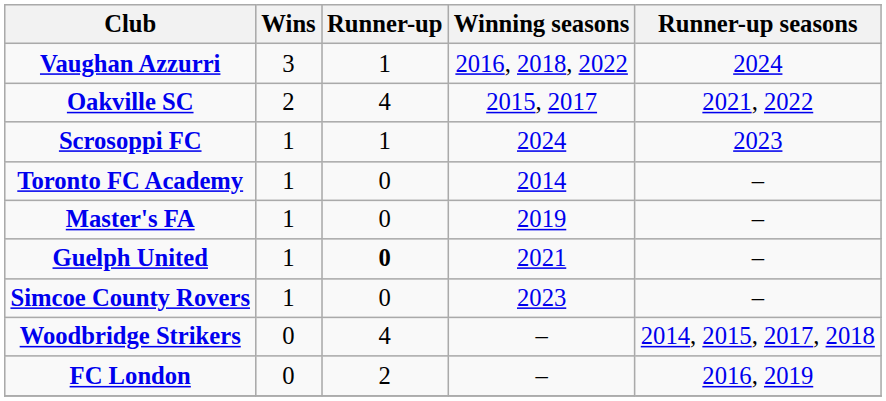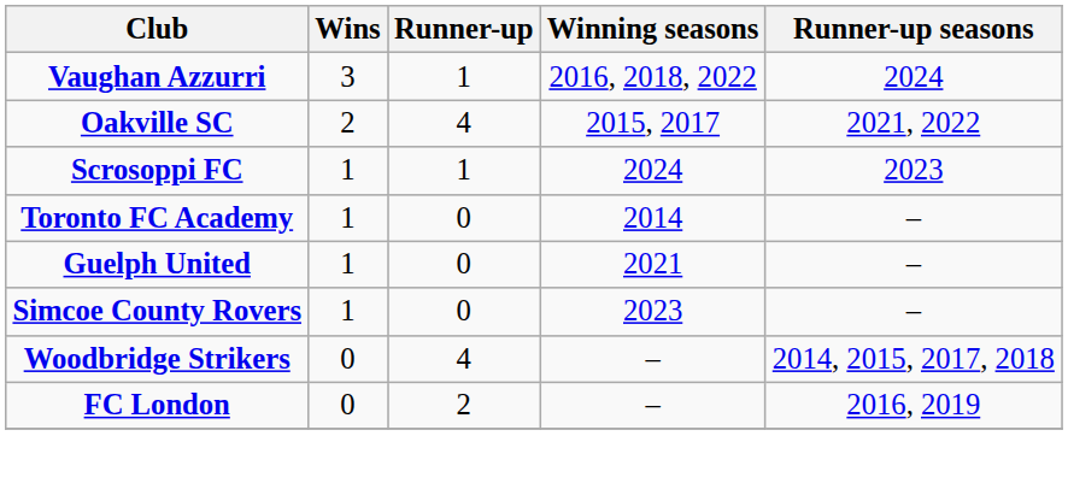- row: Master's FA | 1 | 0 | 2019 | –
Guelph United | Runner-up: bold -> normal
